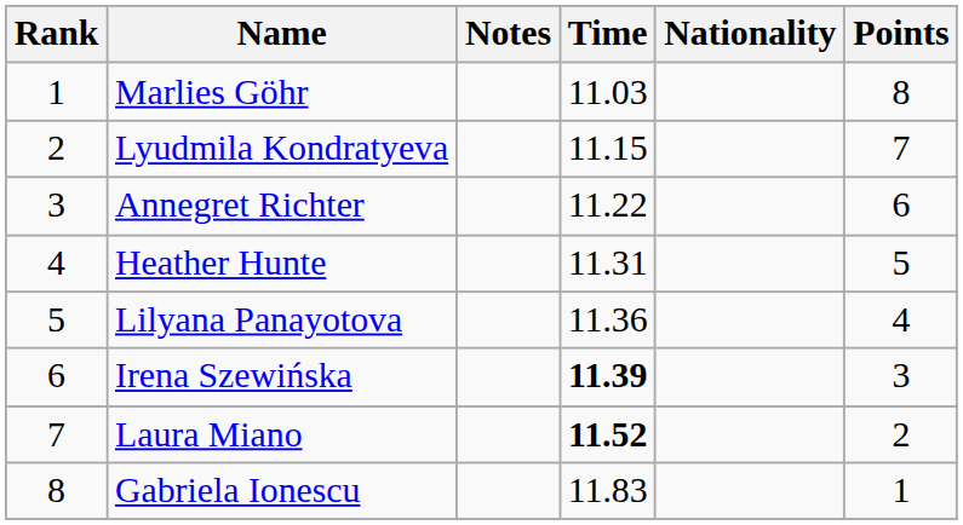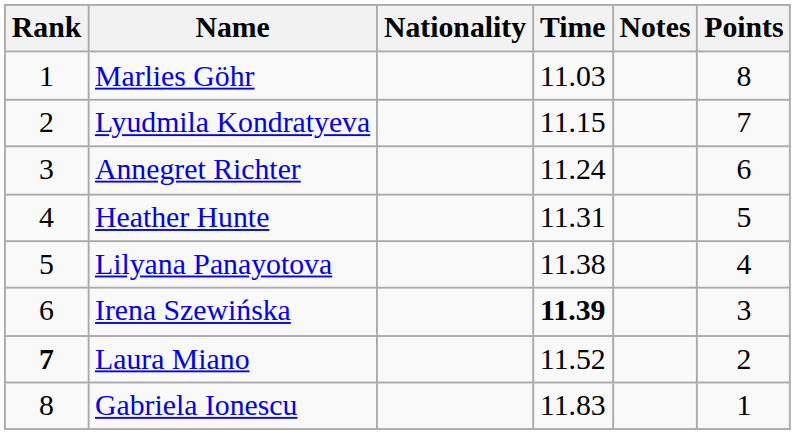columns swapped: Nationality <-> Notes
Annegret Richter | Time: 11.22 -> 11.24
Lilyana Panayotova | Time: 11.36 -> 11.38
Laura Miano | Rank: normal -> bold
Laura Miano | Time: bold -> normal
